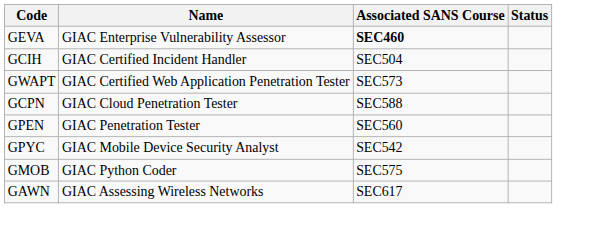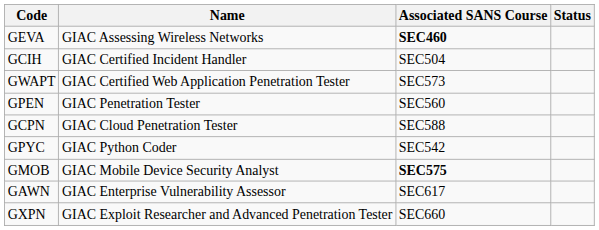GEVA | Name: GIAC Enterprise Vulnerability Assessor -> GIAC Assessing Wireless Networks
rows swapped: GPEN <-> GCPN
GPYC | Name: GIAC Mobile Device Security Analyst -> GIAC Python Coder
GMOB | Name: GIAC Python Coder -> GIAC Mobile Device Security Analyst
GMOB | Associated SANS Course: normal -> bold
GAWN | Name: GIAC Assessing Wireless Networks -> GIAC Enterprise Vulnerability Assessor
+ row: GXPN | GIAC Exploit Researcher and Advanced Penetration Tester | SEC660
